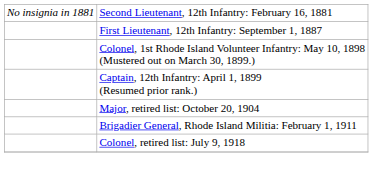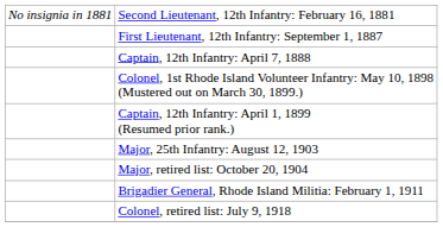+ row: Captain, 12th Infantry: April 7, 1888
+ row: Major, 25th Infantry: August 12, 1903
